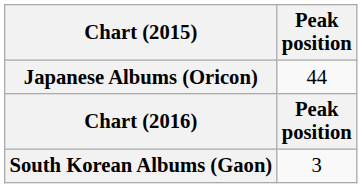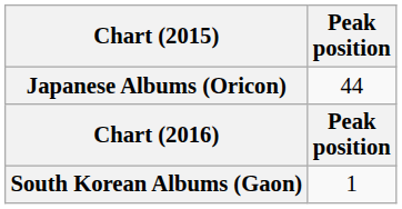South Korean Albums (Gaon) | Peak position: 3 -> 1
